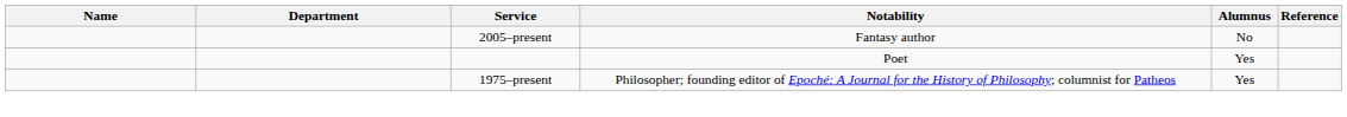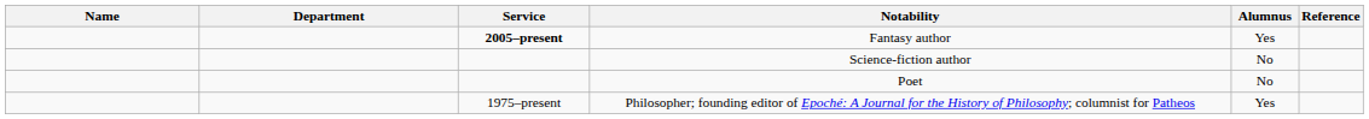Fantasy author | Service: normal -> bold
Fantasy author | Alumnus: No -> Yes
+ row: Science-fiction author | No
Poet | Alumnus: Yes -> No
